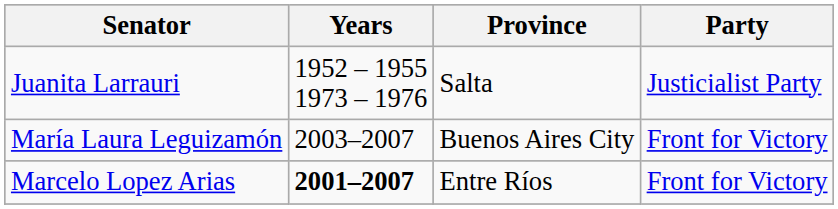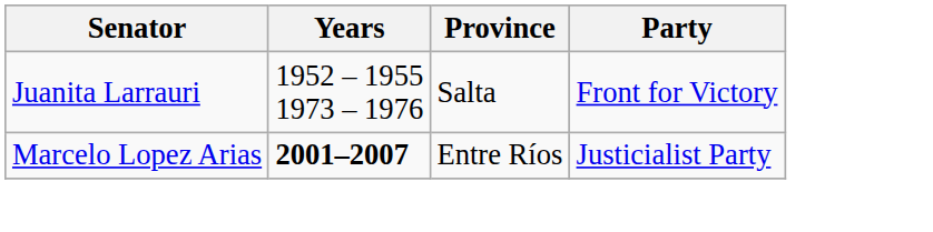Juanita Larrauri | Party: Justicialist Party -> Front for Victory
- row: María Laura Leguizamón | 2003–2007 | Buenos Aires City | Front for Victory
Marcelo Lopez Arias | Party: Front for Victory -> Justicialist Party
